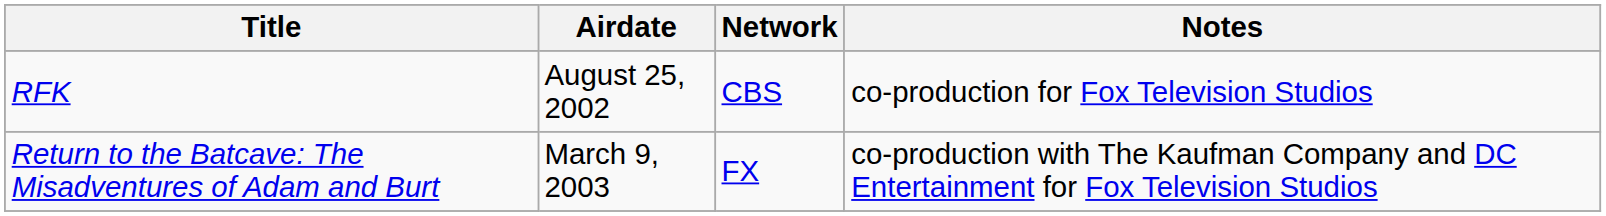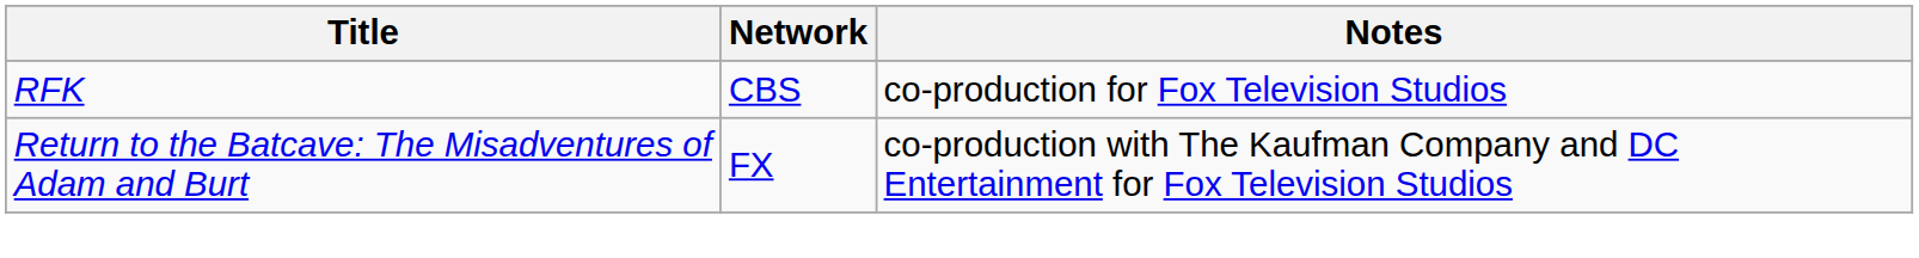- column: Airdate | August 25, 2002 | March 9, 2003
